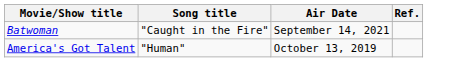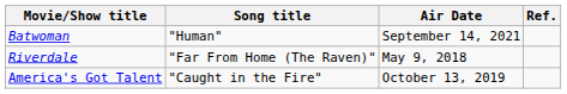Batwoman | Song title: "Caught in the Fire" -> "Human"
+ row: Riverdale | "Far From Home (The Raven)" | May 9, 2018
America's Got Talent | Song title: "Human" -> "Caught in the Fire"
